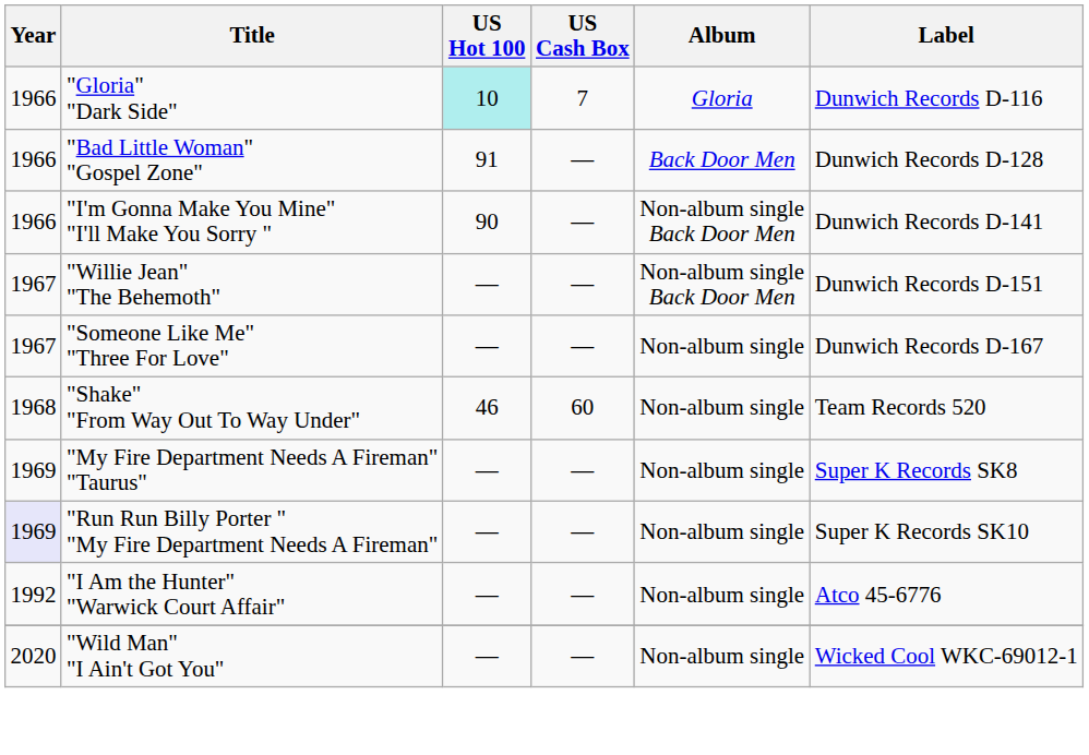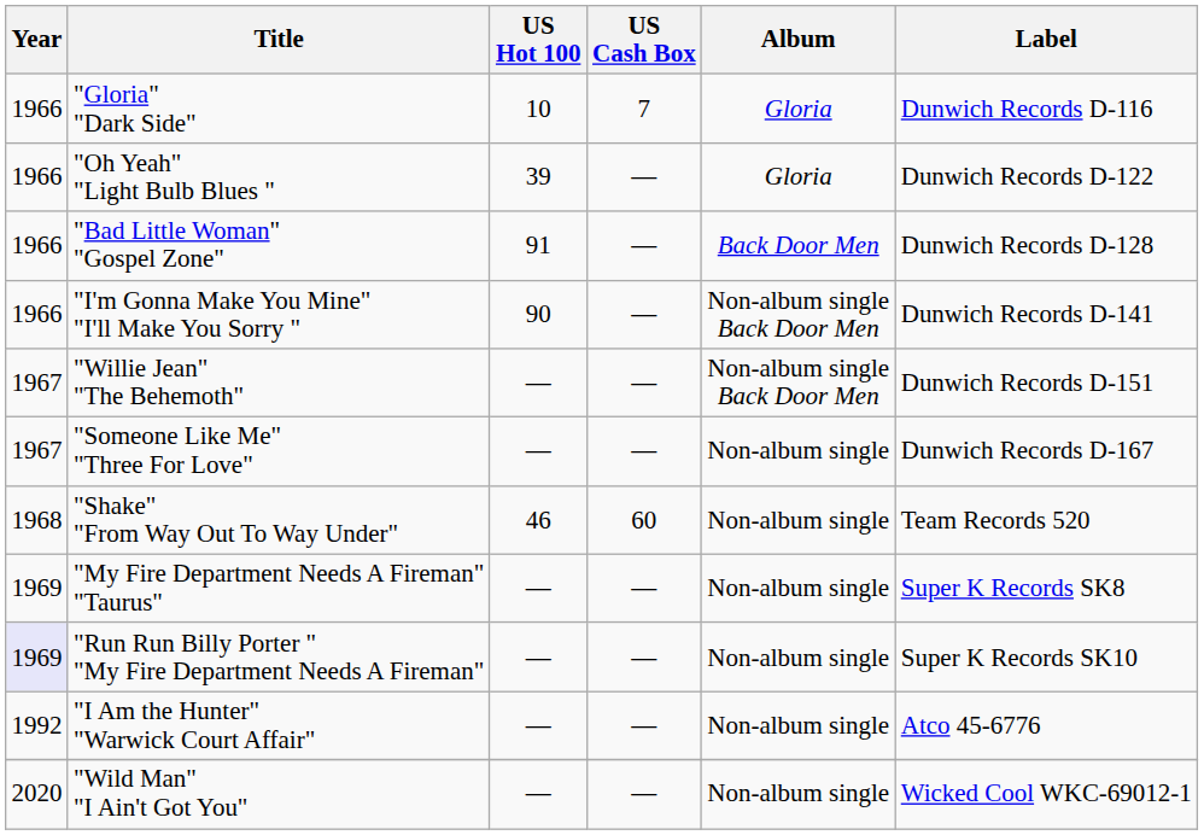"Gloria" "Dark Side" | US Hot 100: paleturquoise background -> no background
+ row: 1966 | "Oh Yeah" "Light Bulb Blues " | 39 | — | Gloria | Dunwich Records D-122
